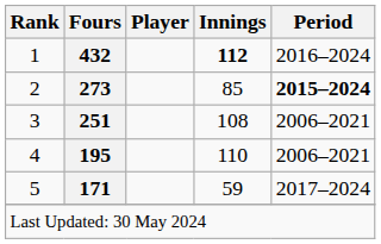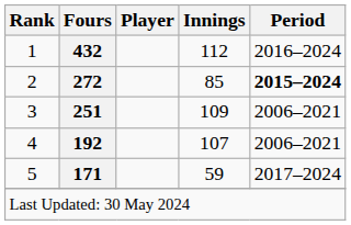1 | Innings: bold -> normal
2 | Fours: 273 -> 272
3 | Innings: 108 -> 109
4 | Fours: 195 -> 192
4 | Innings: 110 -> 107
